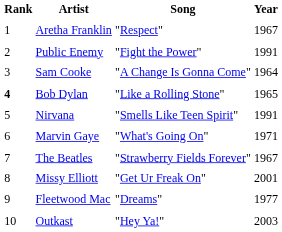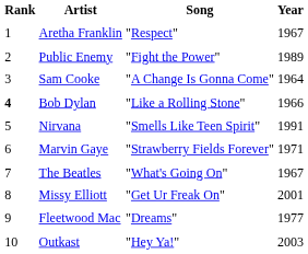Public Enemy | Year: 1991 -> 1989
Bob Dylan | Year: 1965 -> 1966
Marvin Gaye | Song: "What's Going On" -> "Strawberry Fields Forever"
The Beatles | Song: "Strawberry Fields Forever" -> "What's Going On"
